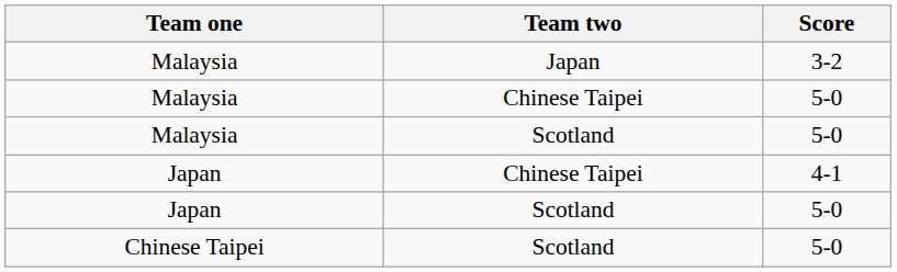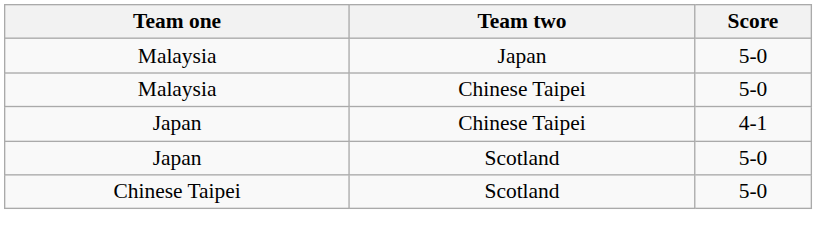Malaysia / Japan | Score: 3-2 -> 5-0
- row: Malaysia | Scotland | 5-0
